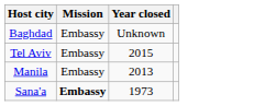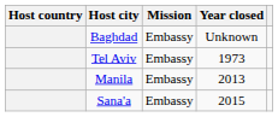+ column: Host country
Tel Aviv | Year closed: 2015 -> 1973
Sana'a | Mission: bold -> normal
Sana'a | Year closed: 1973 -> 2015
